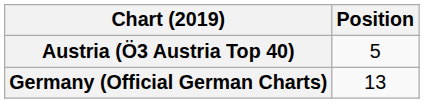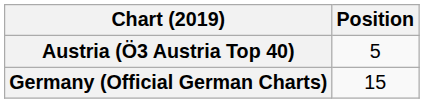Germany (Official German Charts) | Position: 13 -> 15
